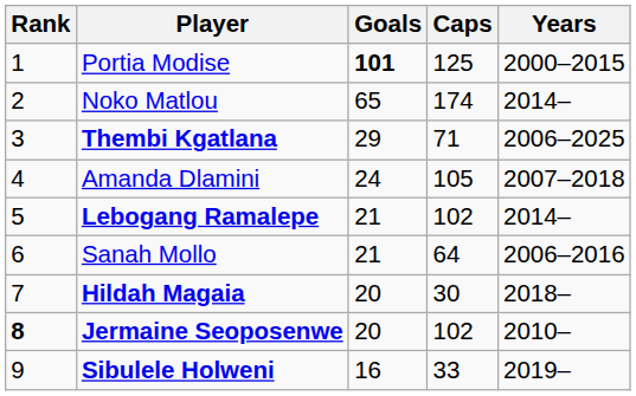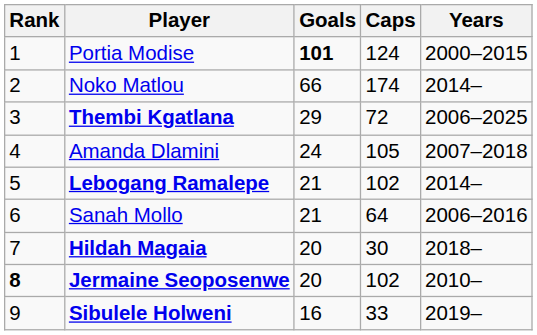Portia Modise | Caps: 125 -> 124
Noko Matlou | Goals: 65 -> 66
Thembi Kgatlana | Caps: 71 -> 72
